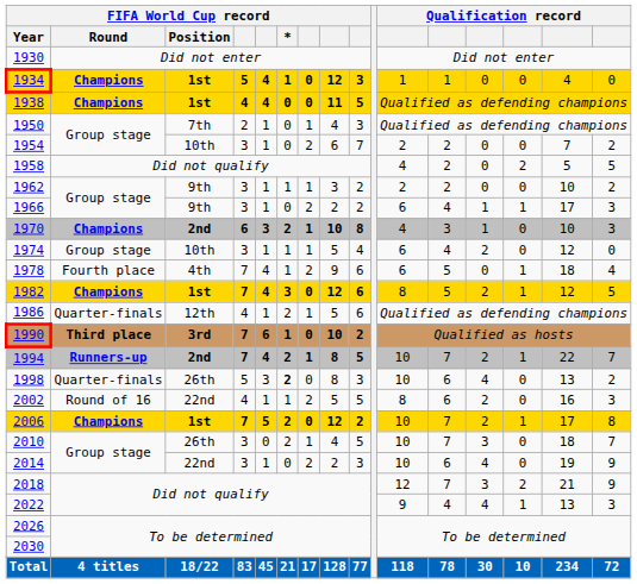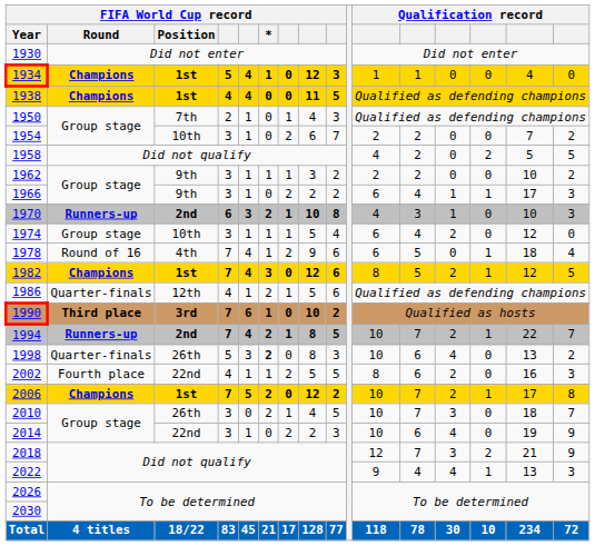1970 | FIFA World Cup record / Round: Champions -> Runners-up
1978 | FIFA World Cup record / Round: Fourth place -> Round of 16
2002 | FIFA World Cup record / Round: Round of 16 -> Fourth place
